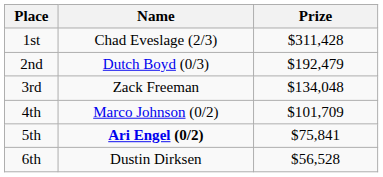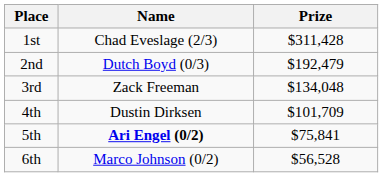4th | Name: Marco Johnson (0/2) -> Dustin Dirksen
6th | Name: Dustin Dirksen -> Marco Johnson (0/2)
